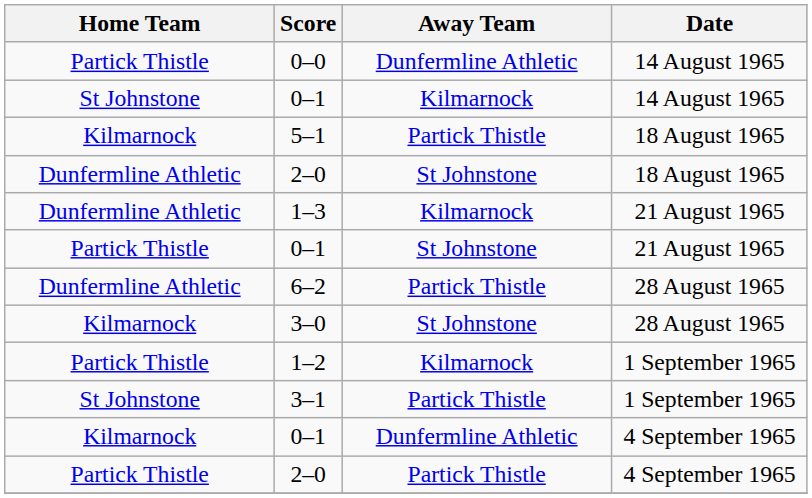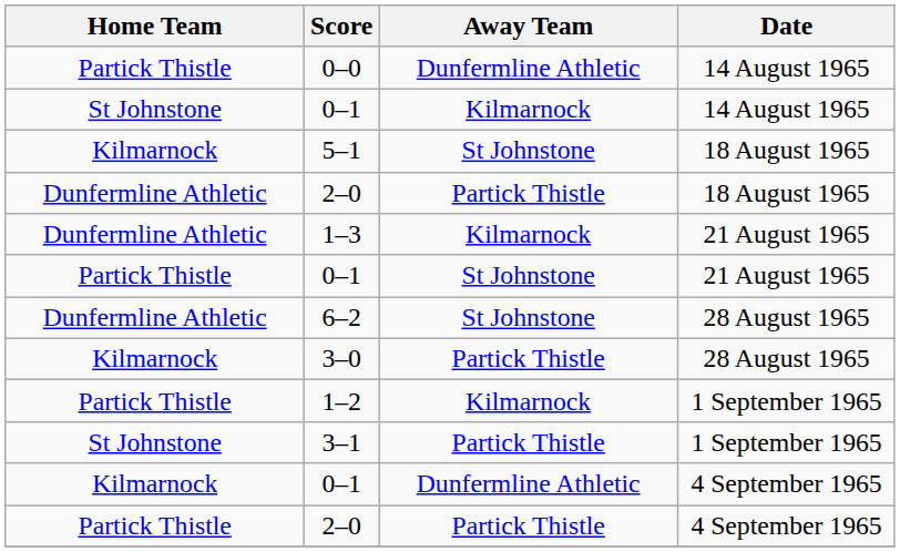5–1 | Away Team: Partick Thistle -> St Johnstone
2–0 / 18 August 1965 | Away Team: St Johnstone -> Partick Thistle
6–2 | Away Team: Partick Thistle -> St Johnstone
3–0 | Away Team: St Johnstone -> Partick Thistle
